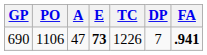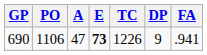690 | DP: 7 -> 9
690 | FA: bold -> normal
